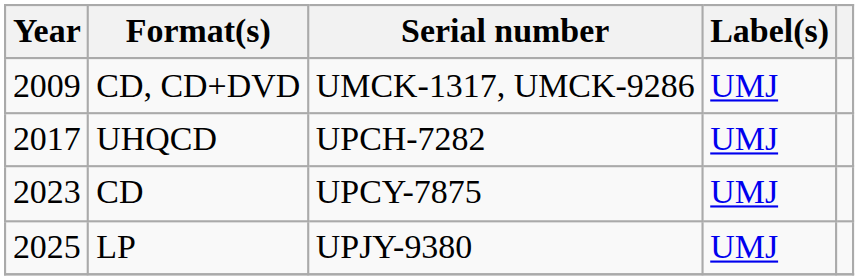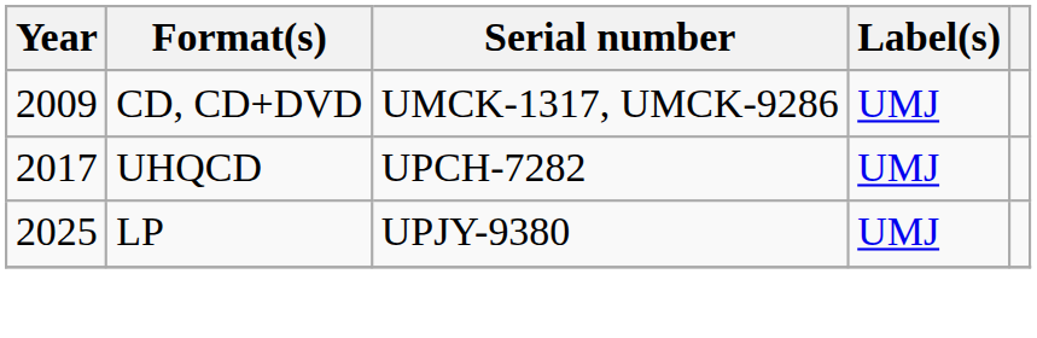- row: 2023 | CD | UPCY-7875 | UMJ
